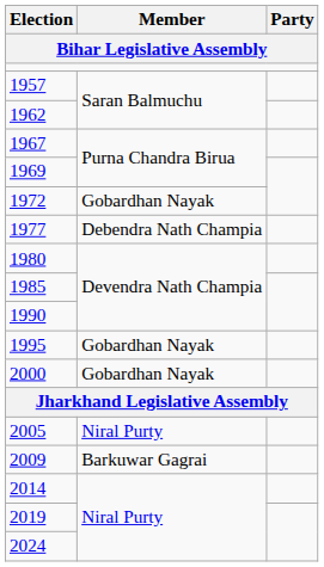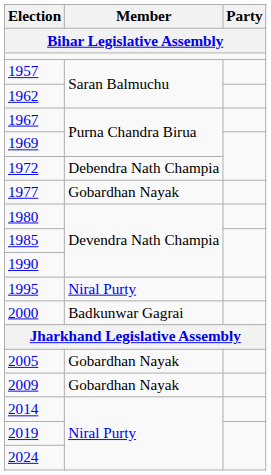1972 | Member: Gobardhan Nayak -> Debendra Nath Champia
1977 | Member: Debendra Nath Champia -> Gobardhan Nayak
1995 | Member: Gobardhan Nayak -> Niral Purty
2000 | Member: Gobardhan Nayak -> Badkunwar Gagrai
2005 | Member: Niral Purty -> Gobardhan Nayak
2009 | Member: Barkuwar Gagrai -> Gobardhan Nayak
